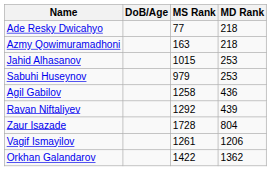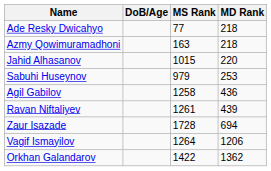Jahid Alhasanov | MD Rank: 253 -> 220
Ravan Niftaliyev | MS Rank: 1292 -> 1261
Zaur Isazade | MD Rank: 804 -> 694
Vagif Ismayilov | MS Rank: 1261 -> 1264
